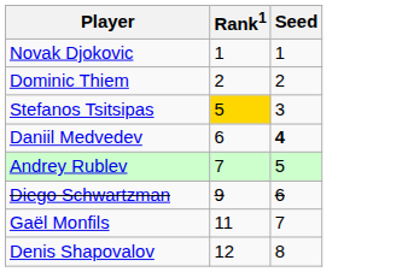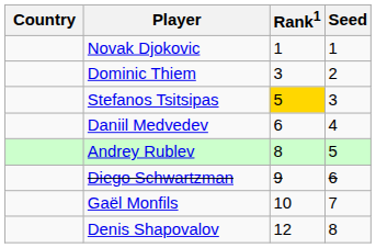+ column: Country
Dominic Thiem | Rank1: 2 -> 3
Daniil Medvedev | Seed: bold -> normal
Andrey Rublev | Rank1: 7 -> 8
Gaël Monfils | Rank1: 11 -> 10
